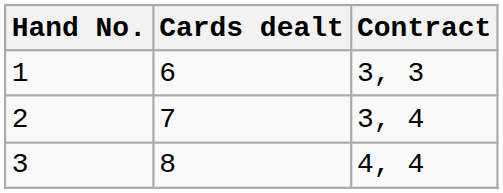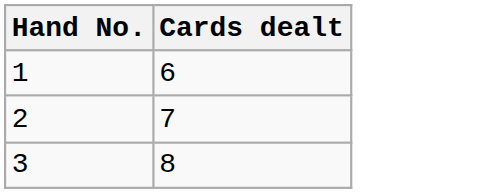- column: Contract | 3, 3 | 3, 4 | 4, 4
